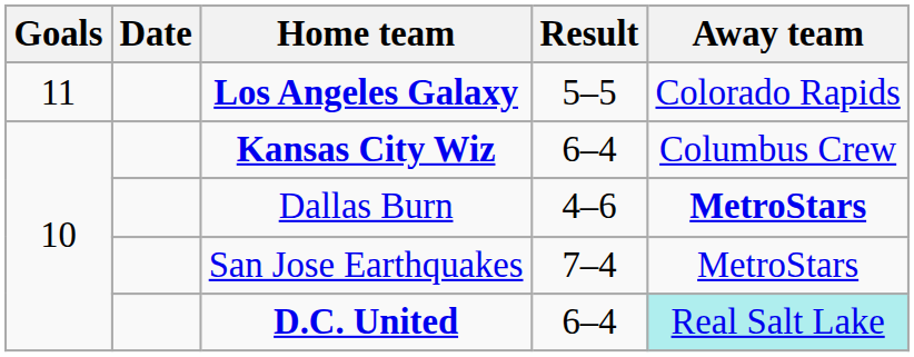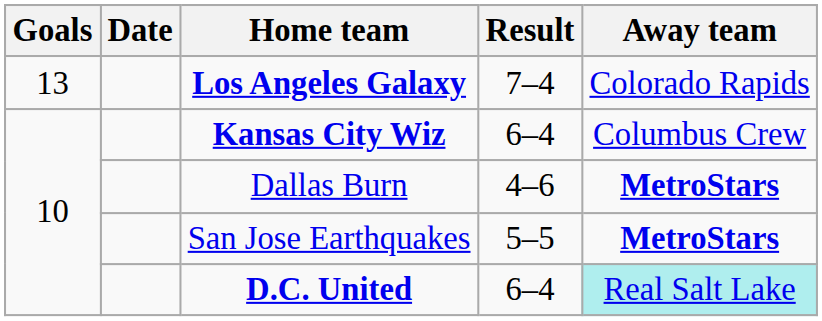Los Angeles Galaxy | Goals: 11 -> 13
Los Angeles Galaxy | Result: 5–5 -> 7–4
San Jose Earthquakes | Result: 7–4 -> 5–5
San Jose Earthquakes | Away team: normal -> bold
